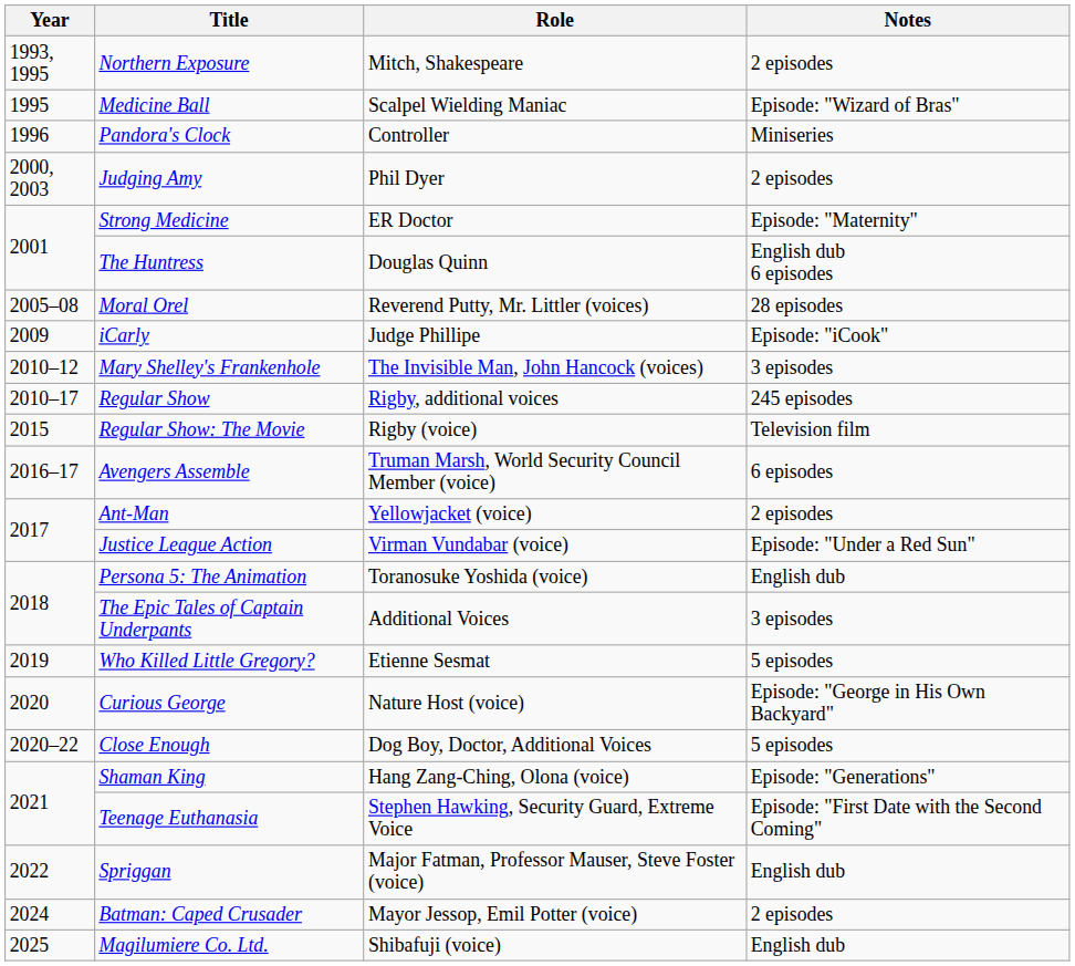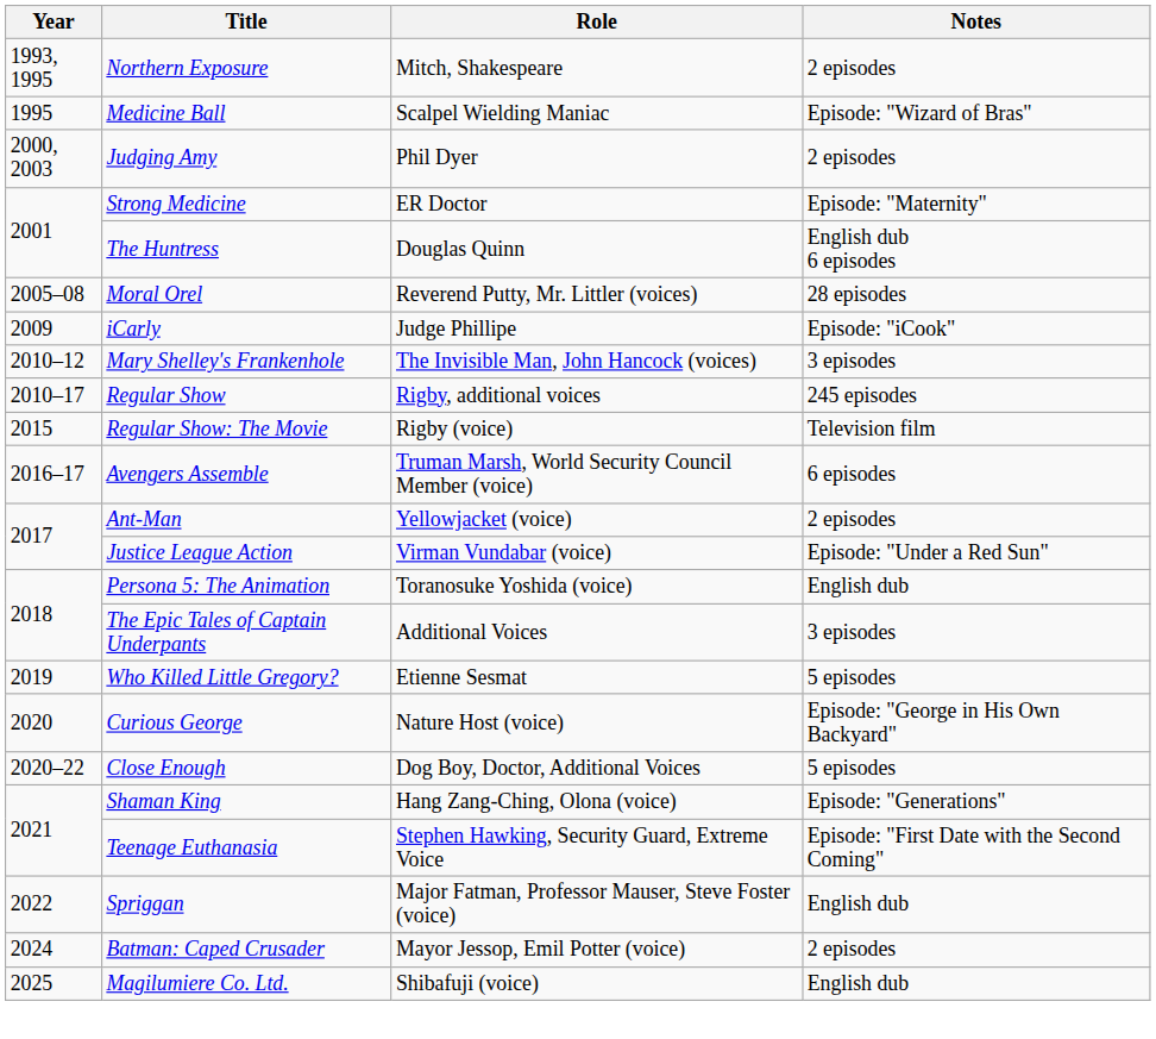- row: 1996 | Pandora's Clock | Controller | Miniseries
